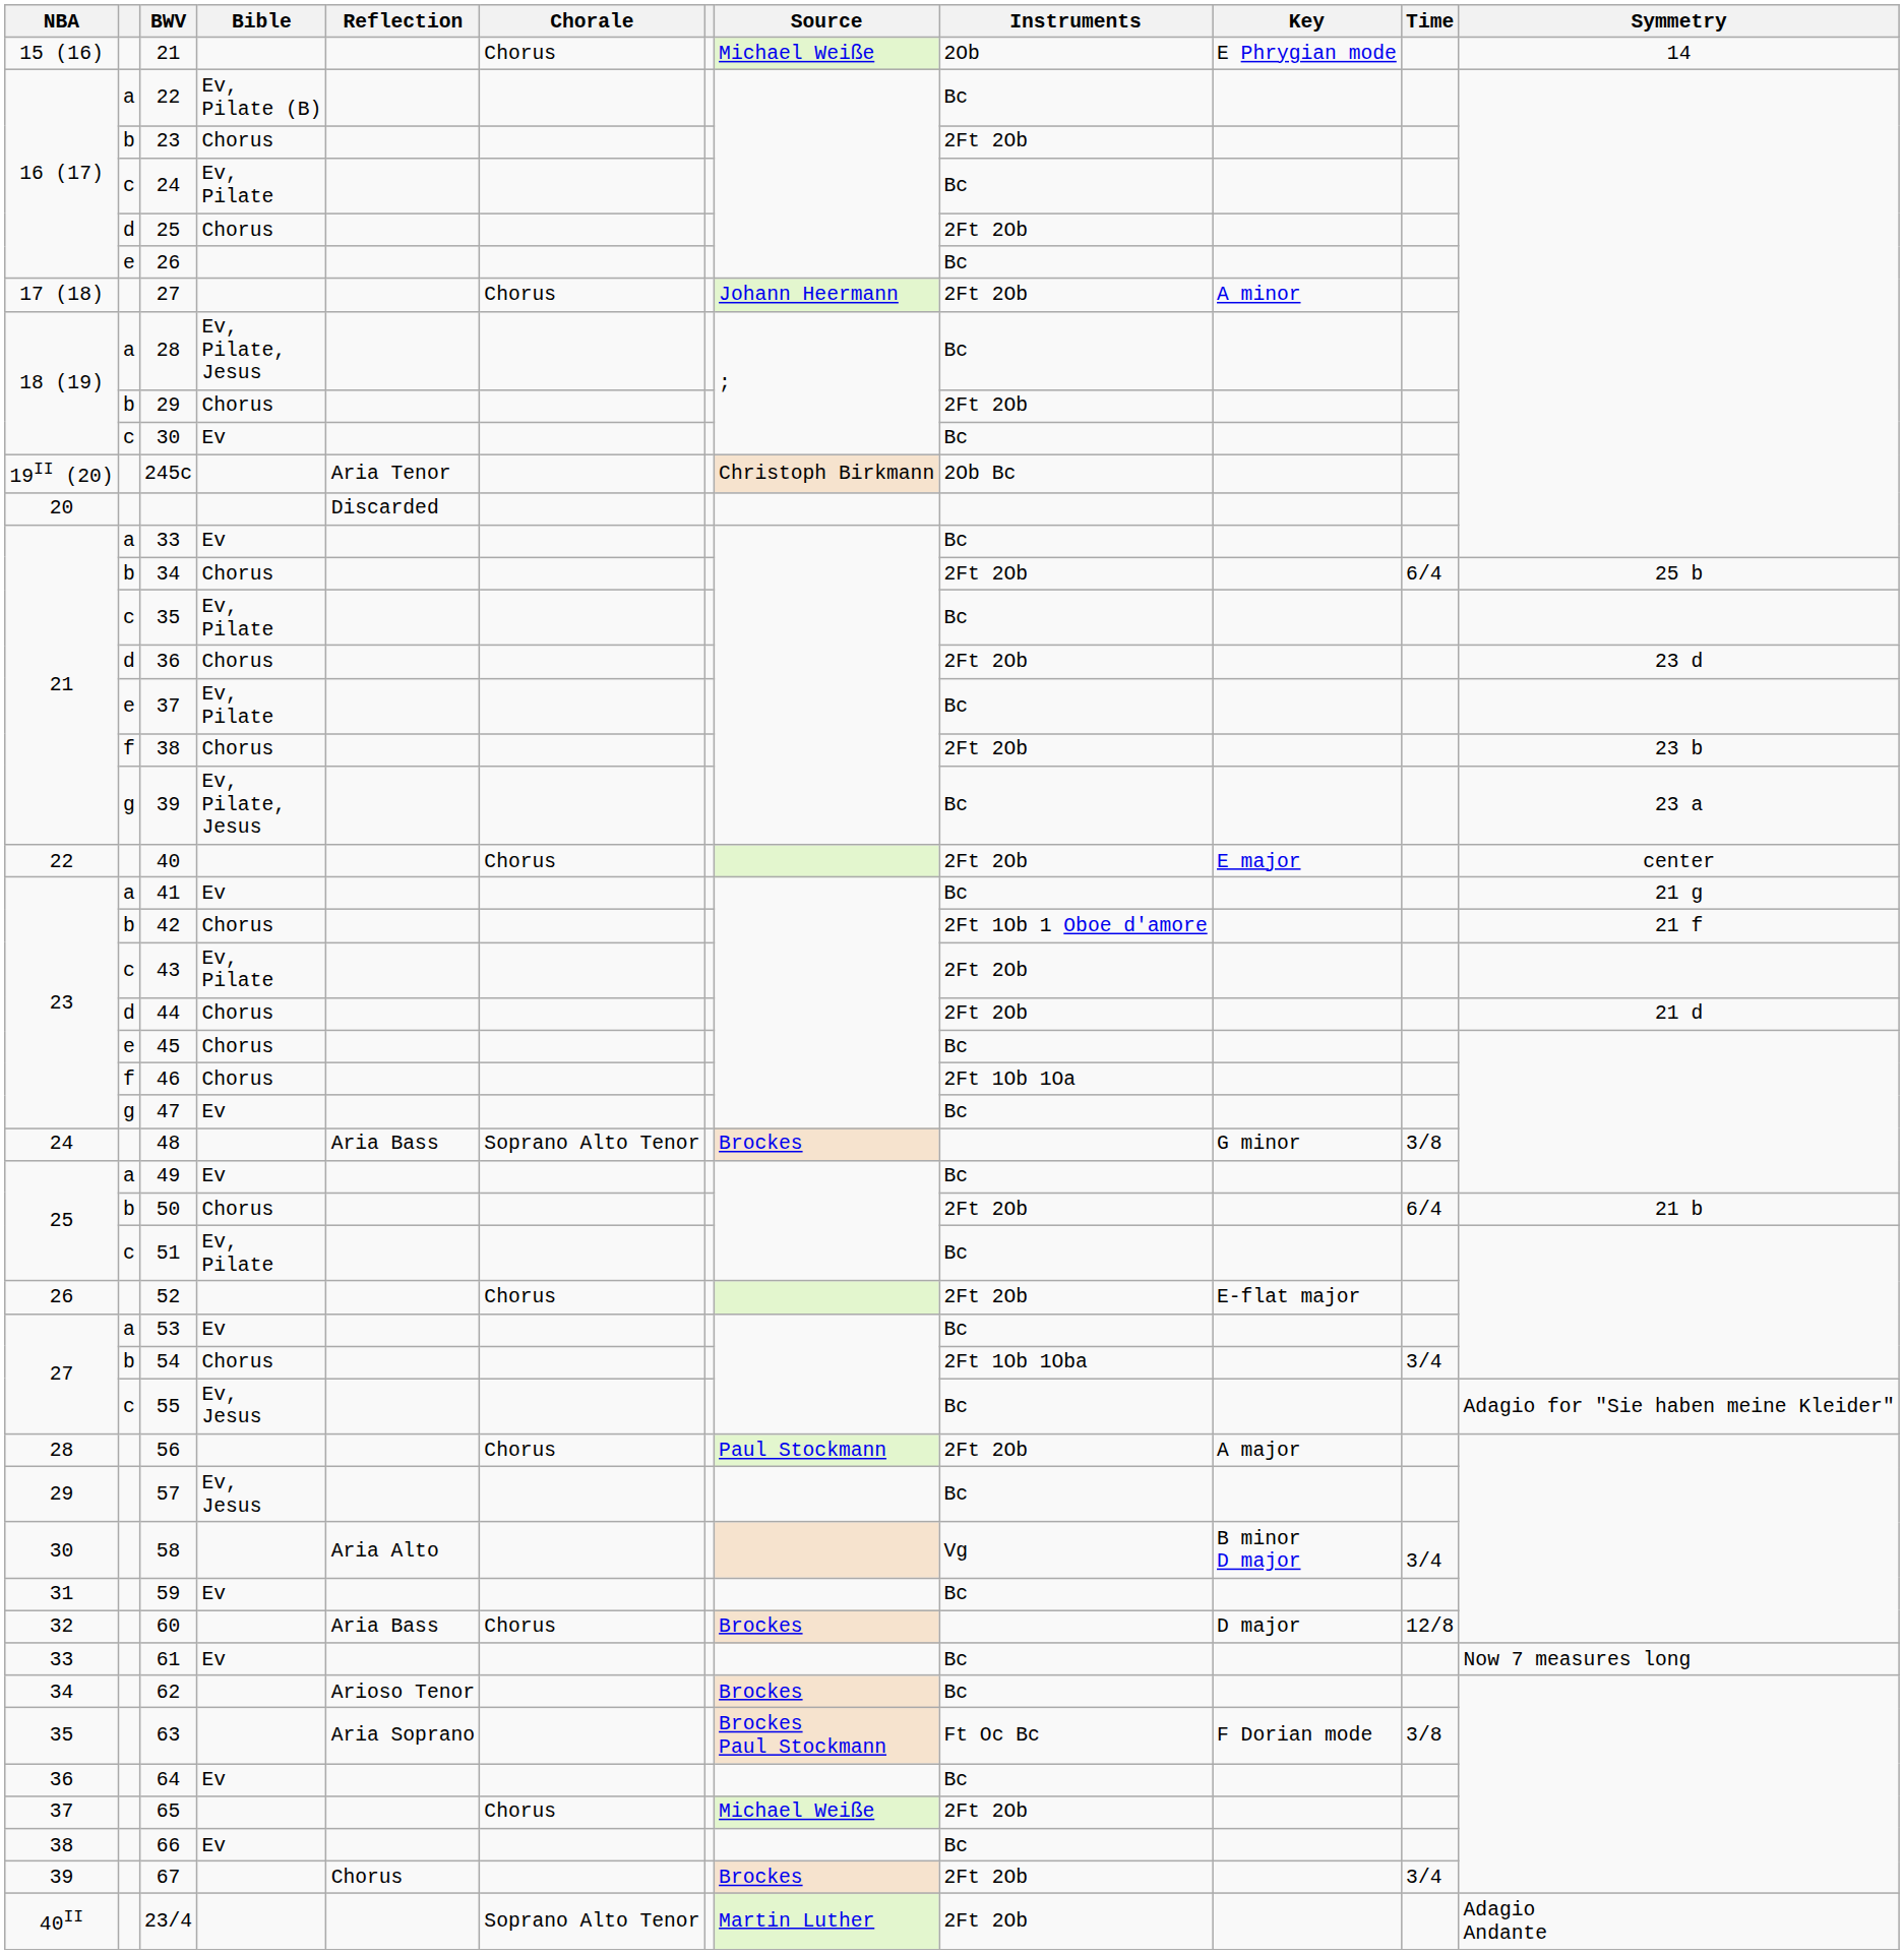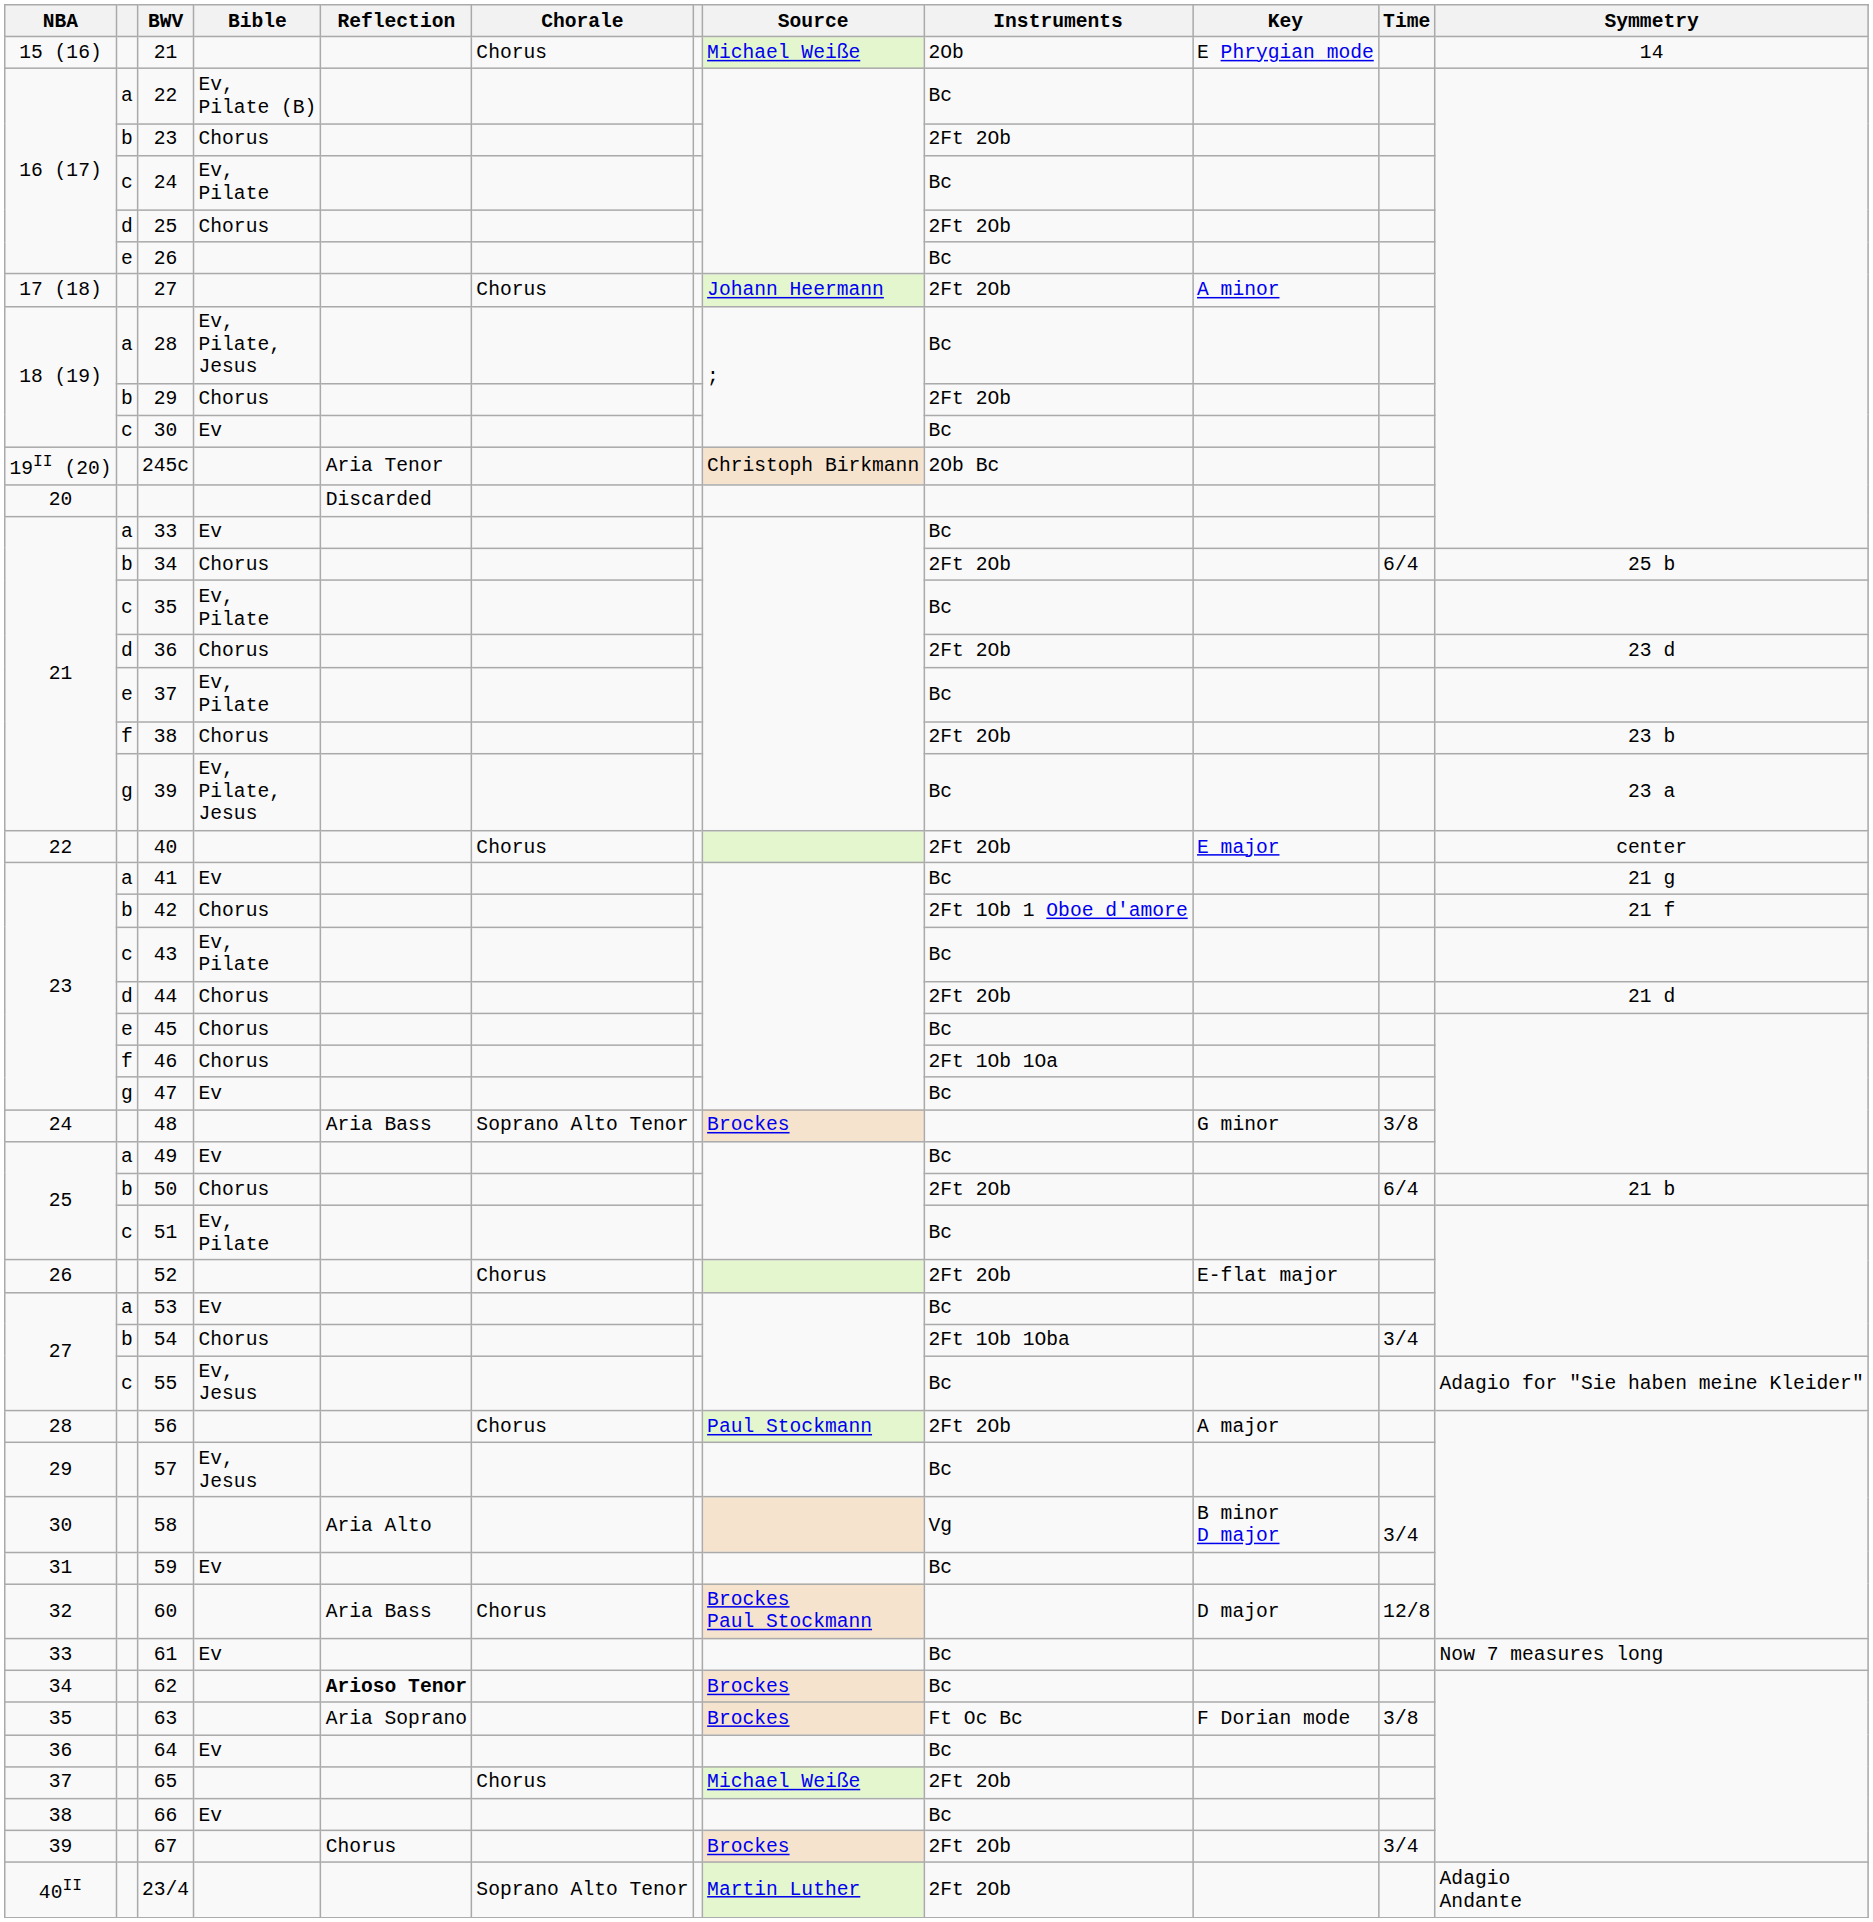43 | Instruments: 2Ft 2Ob -> Bc
60 | Source: Brockes -> Brockes Paul Stockmann
62 | Reflection: normal -> bold
63 | Source: Brockes Paul Stockmann -> Brockes
